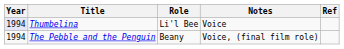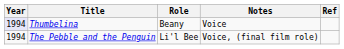Thumbelina | Role: Li'l Bee -> Beany
The Pebble and the Penguin | Role: Beany -> Li'l Bee
